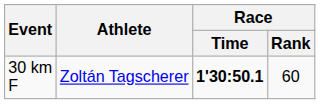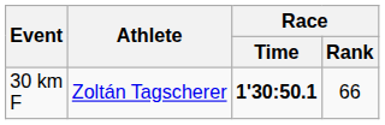30 km F | Race / Rank: 60 -> 66
